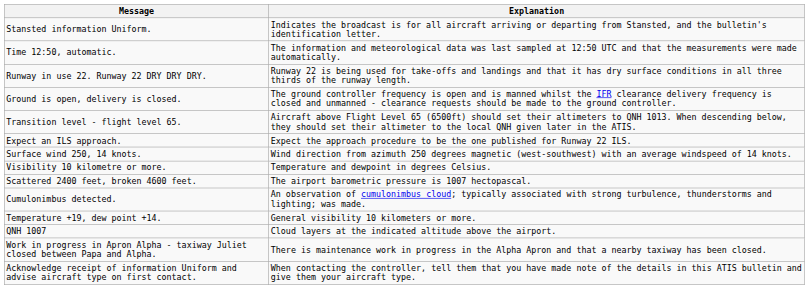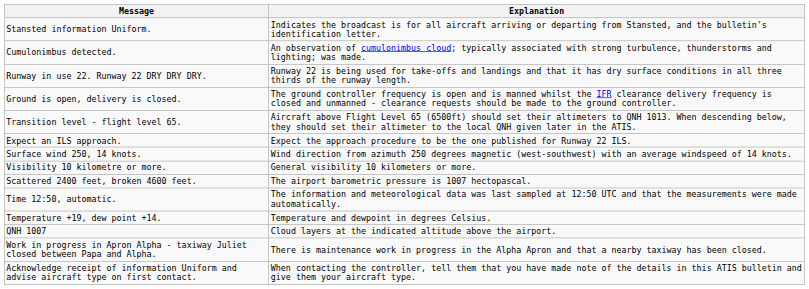rows swapped: Time 12:50, automatic. <-> Cumulonimbus detected.
Visibility 10 kilometre or more. | Explanation: Temperature and dewpoint in degrees Celsius. -> General visibility 10 kilometers or more.
Temperature +19, dew point +14. | Explanation: General visibility 10 kilometers or more. -> Temperature and dewpoint in degrees Celsius.
